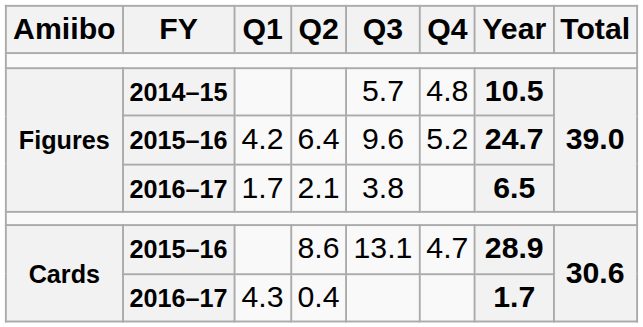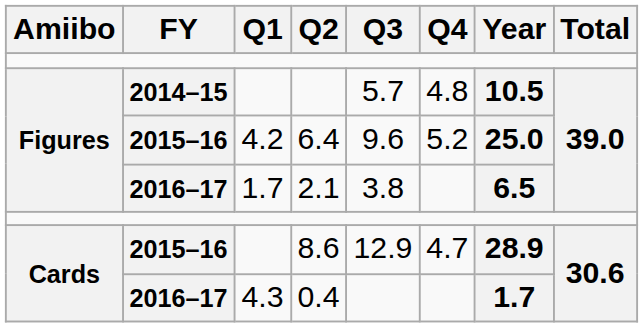6.4 | Year: 24.7 -> 25.0
8.6 | Q3: 13.1 -> 12.9
